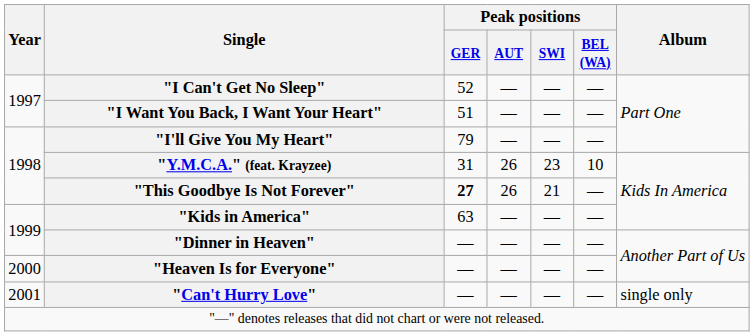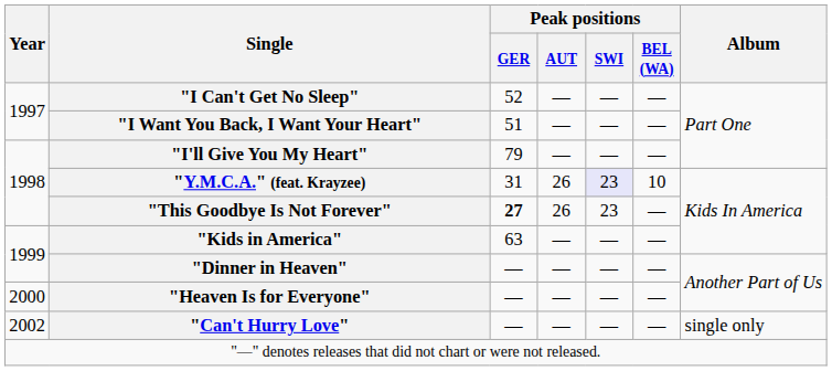"Y.M.C.A." (feat. Krayzee) | Peak positions / SWI: no background -> lavender background
"This Goodbye Is Not Forever" | Peak positions / SWI: 21 -> 23
"Can't Hurry Love" | Year: 2001 -> 2002
